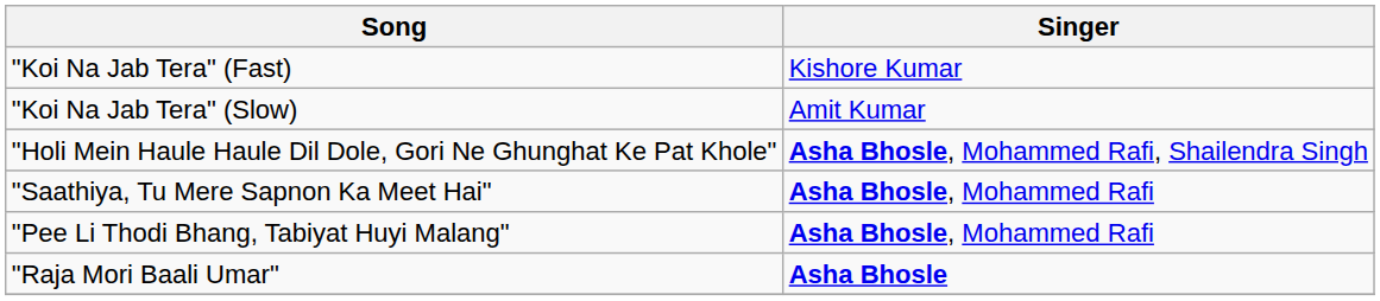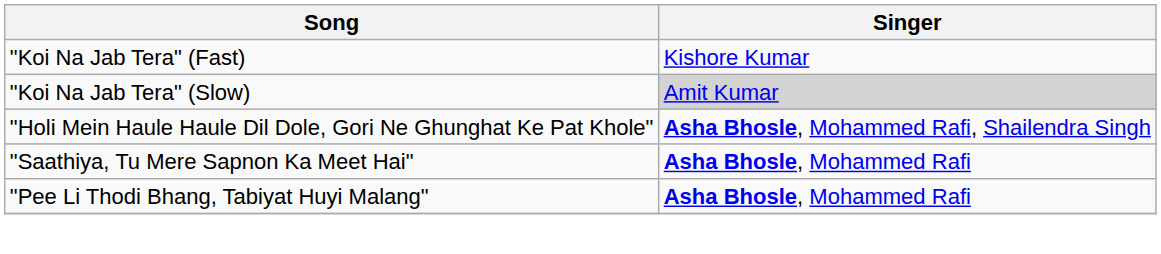"Koi Na Jab Tera" (Slow) | Singer: no background -> lightgrey background
- row: "Raja Mori Baali Umar" | Asha Bhosle
